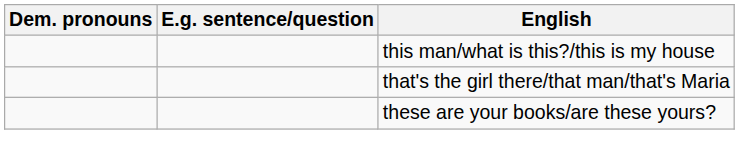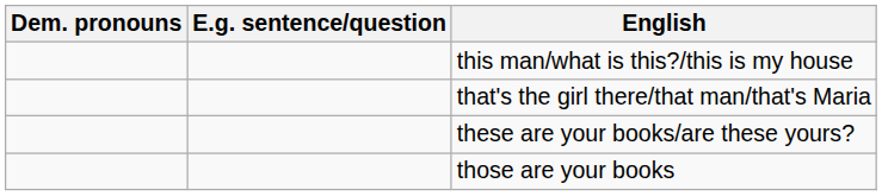+ row: those are your books
